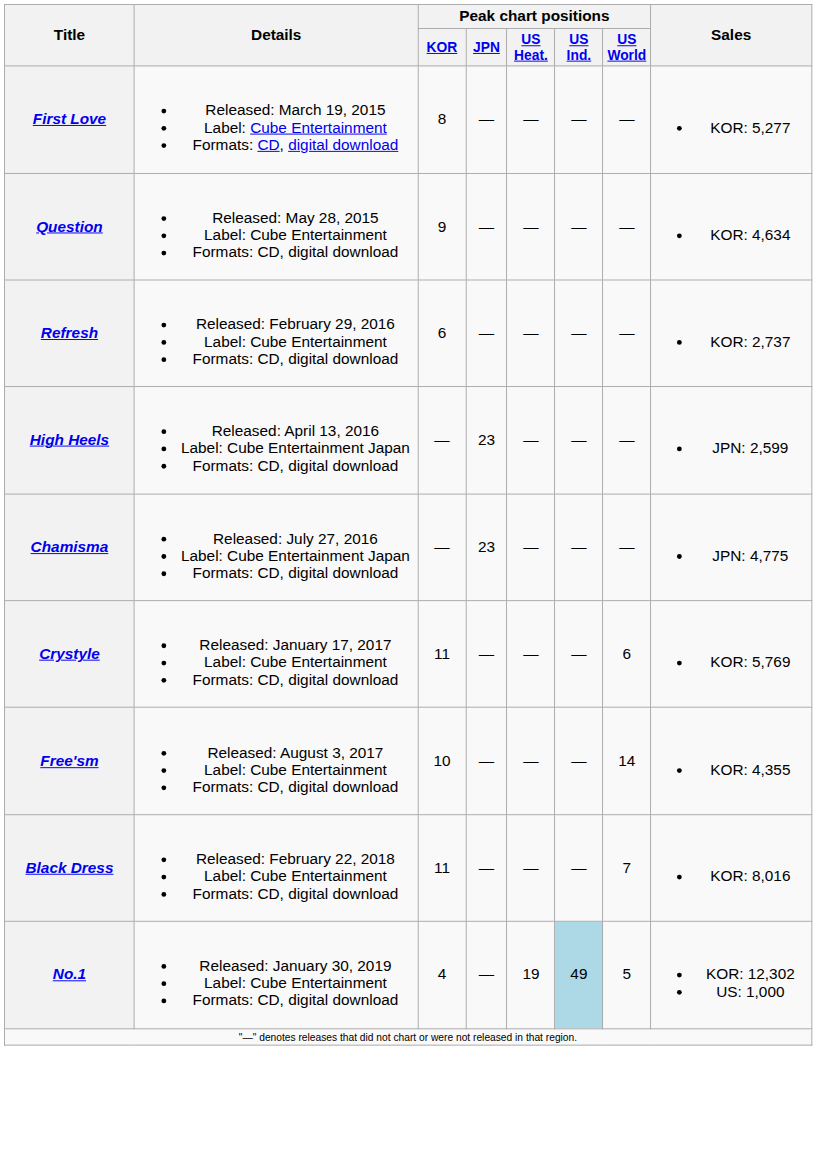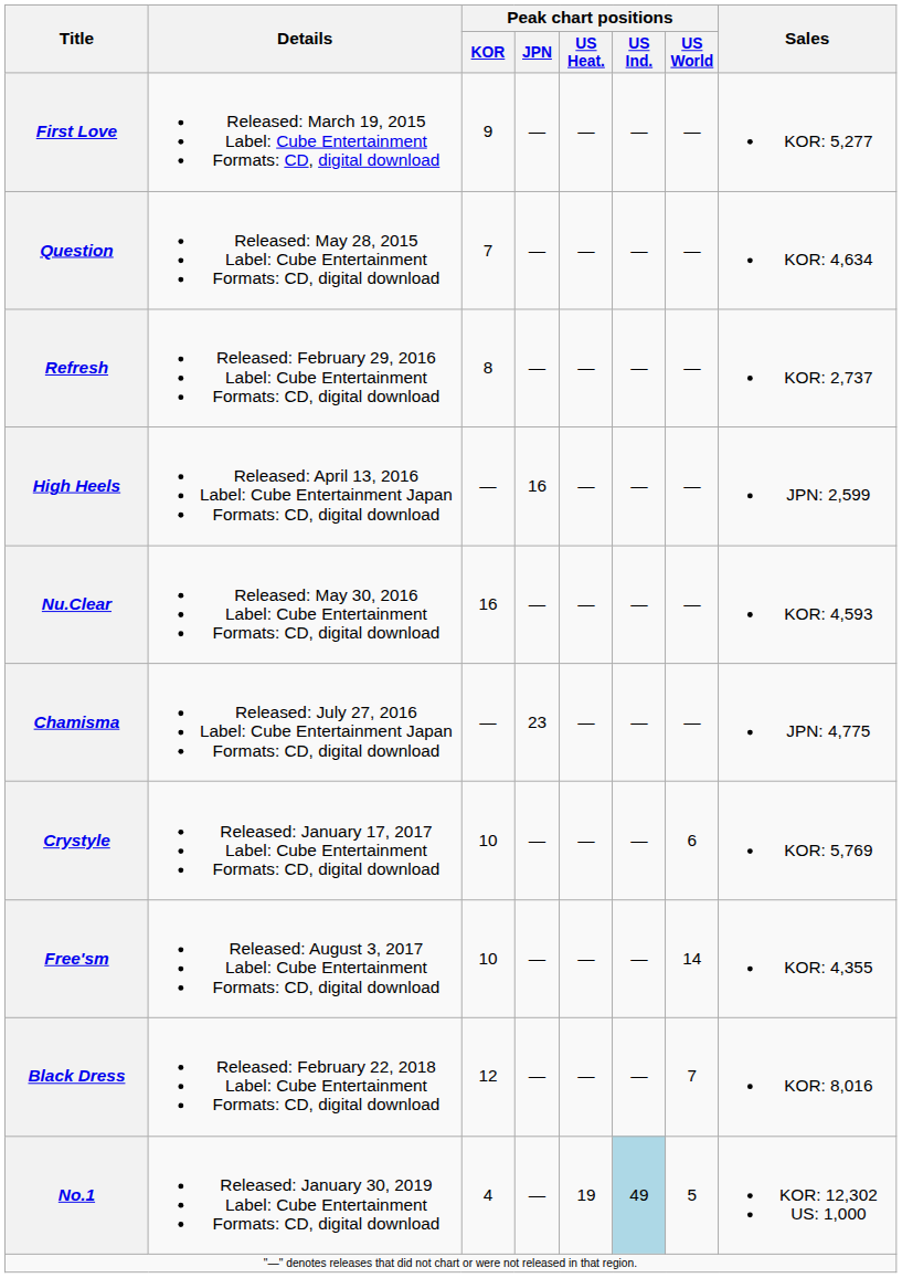First Love | Peak chart positions / KOR: 8 -> 9
Question | Peak chart positions / KOR: 9 -> 7
Refresh | Peak chart positions / KOR: 6 -> 8
High Heels | Peak chart positions / JPN: 23 -> 16
+ row: Nu.Clear | Released: May 30, 2016 Label: Cube Entertainment Formats: CD, digital download | 16 | — | — | — | — | KOR: 4,593
Crystyle | Peak chart positions / KOR: 11 -> 10
Black Dress | Peak chart positions / KOR: 11 -> 12
